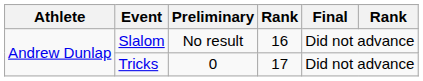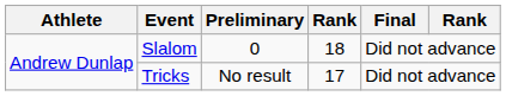Slalom | Preliminary: No result -> 0
Slalom | column 4: 16 -> 18
Tricks | Preliminary: 0 -> No result
